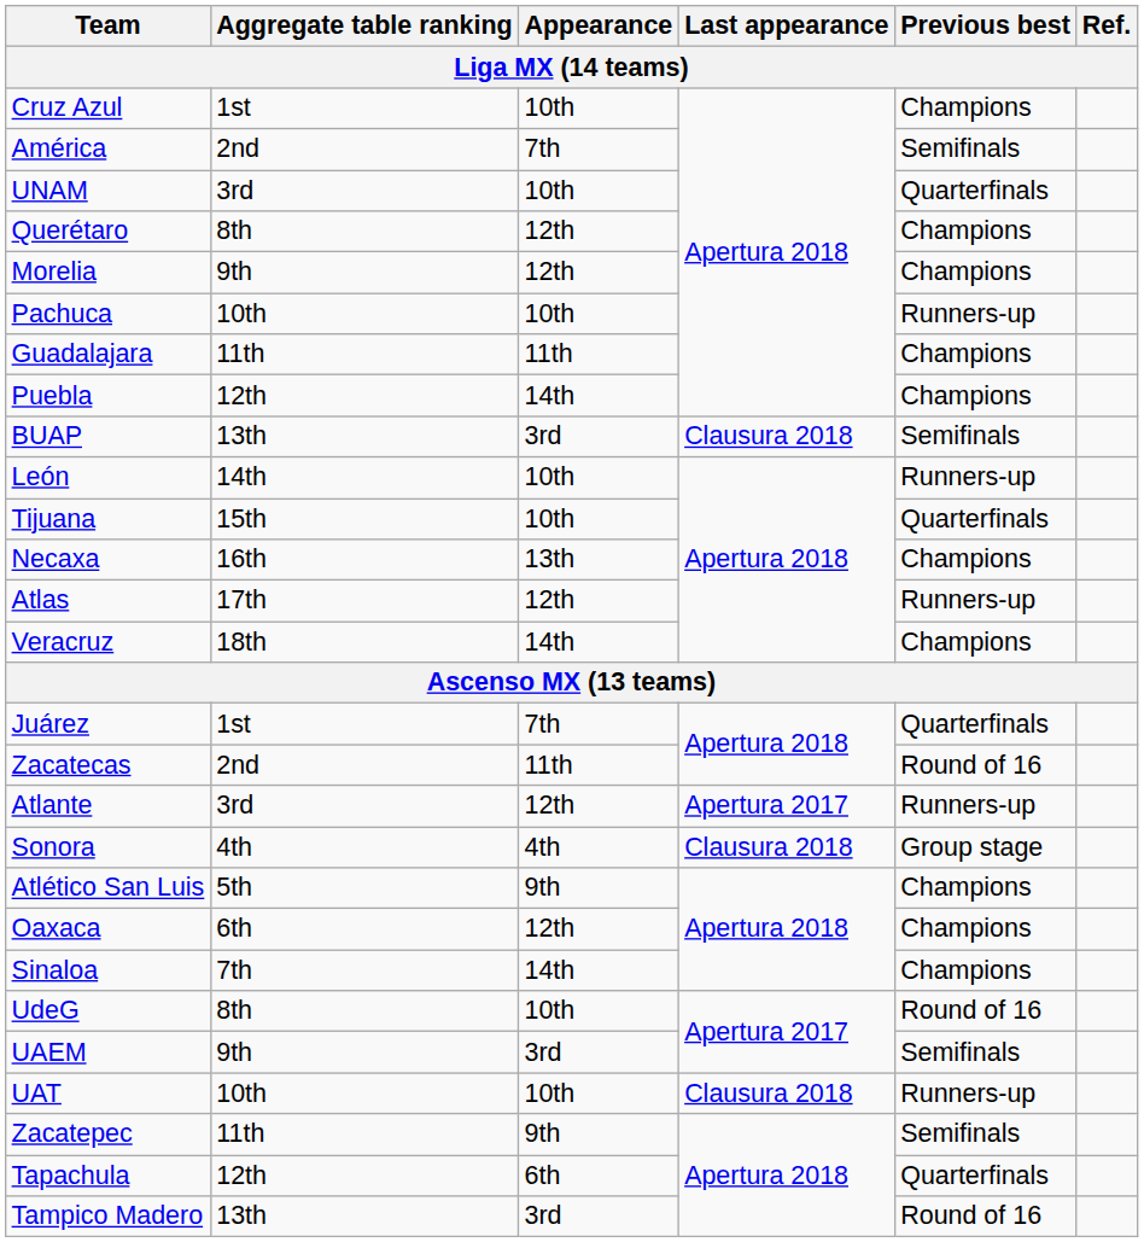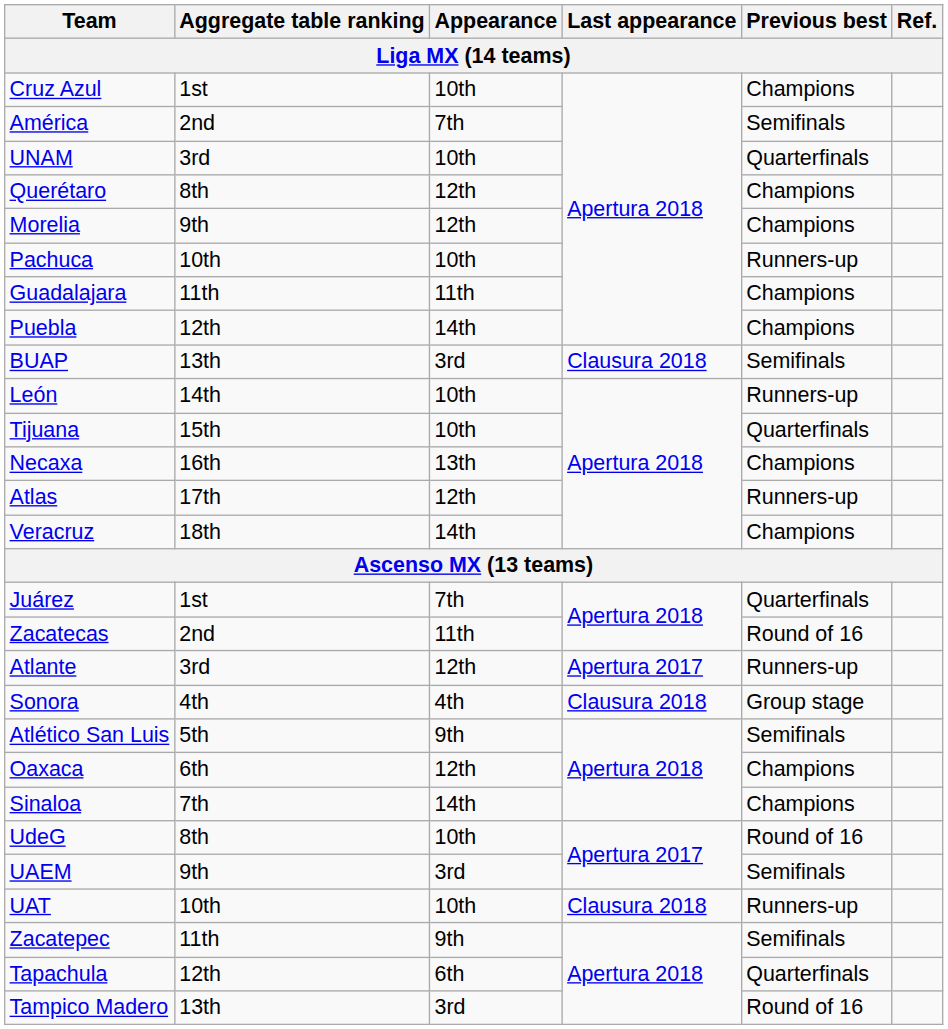Atlético San Luis | Previous best: Champions -> Semifinals
